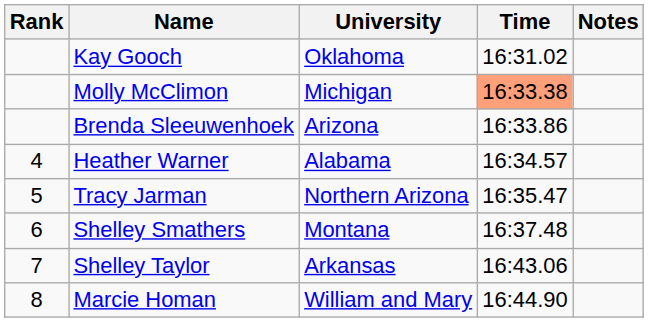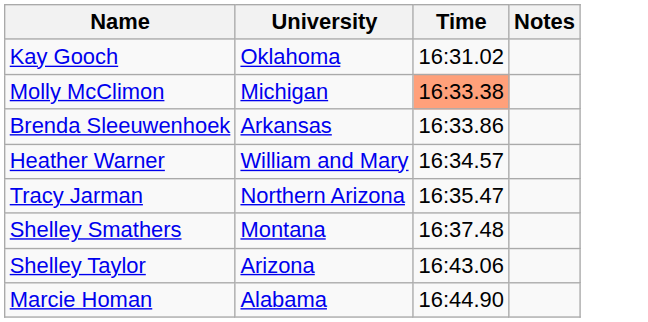- column: Rank | 4 | 5 | 6 | 7 | 8
Brenda Sleeuwenhoek | University: Arizona -> Arkansas
Heather Warner | University: Alabama -> William and Mary
Shelley Taylor | University: Arkansas -> Arizona
Marcie Homan | University: William and Mary -> Alabama
